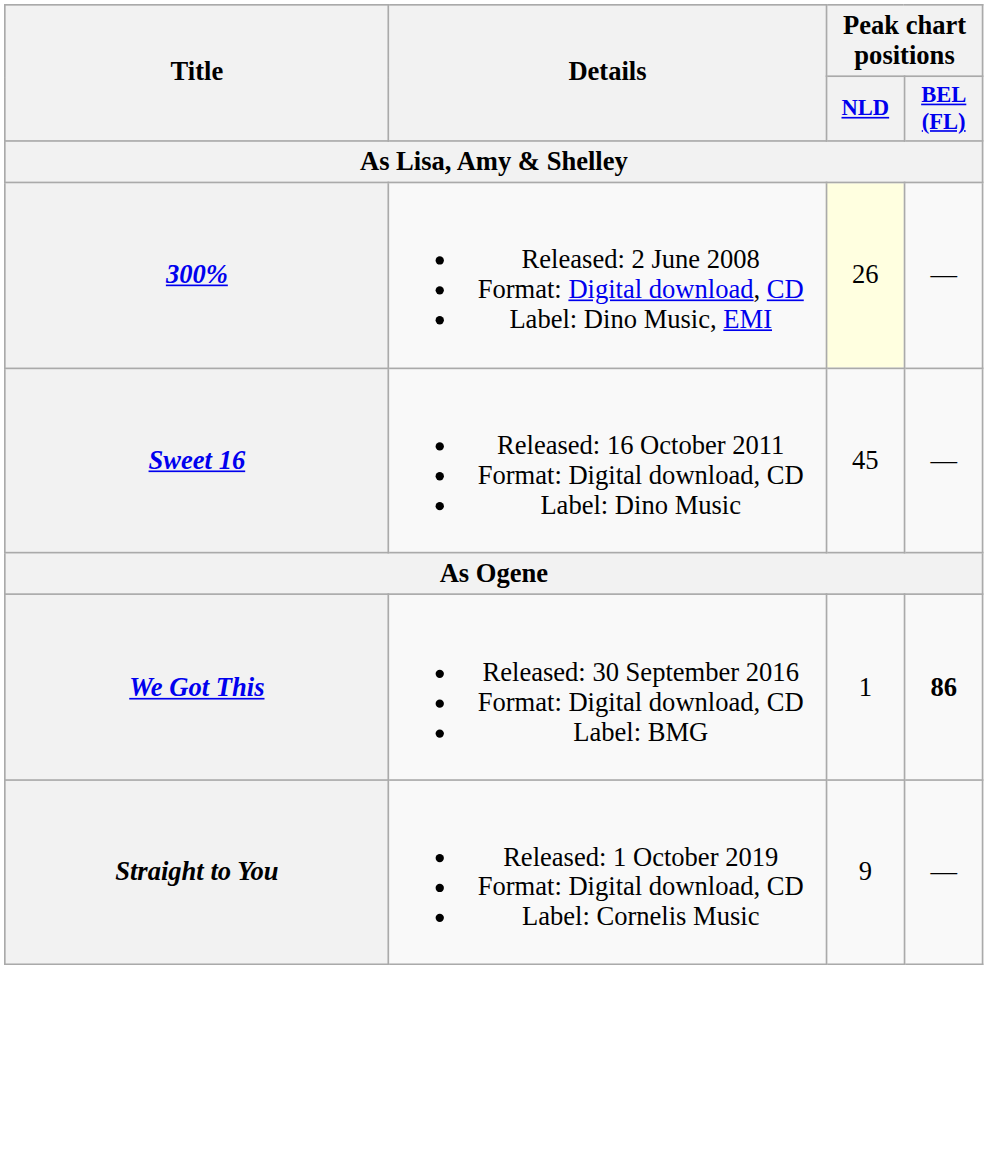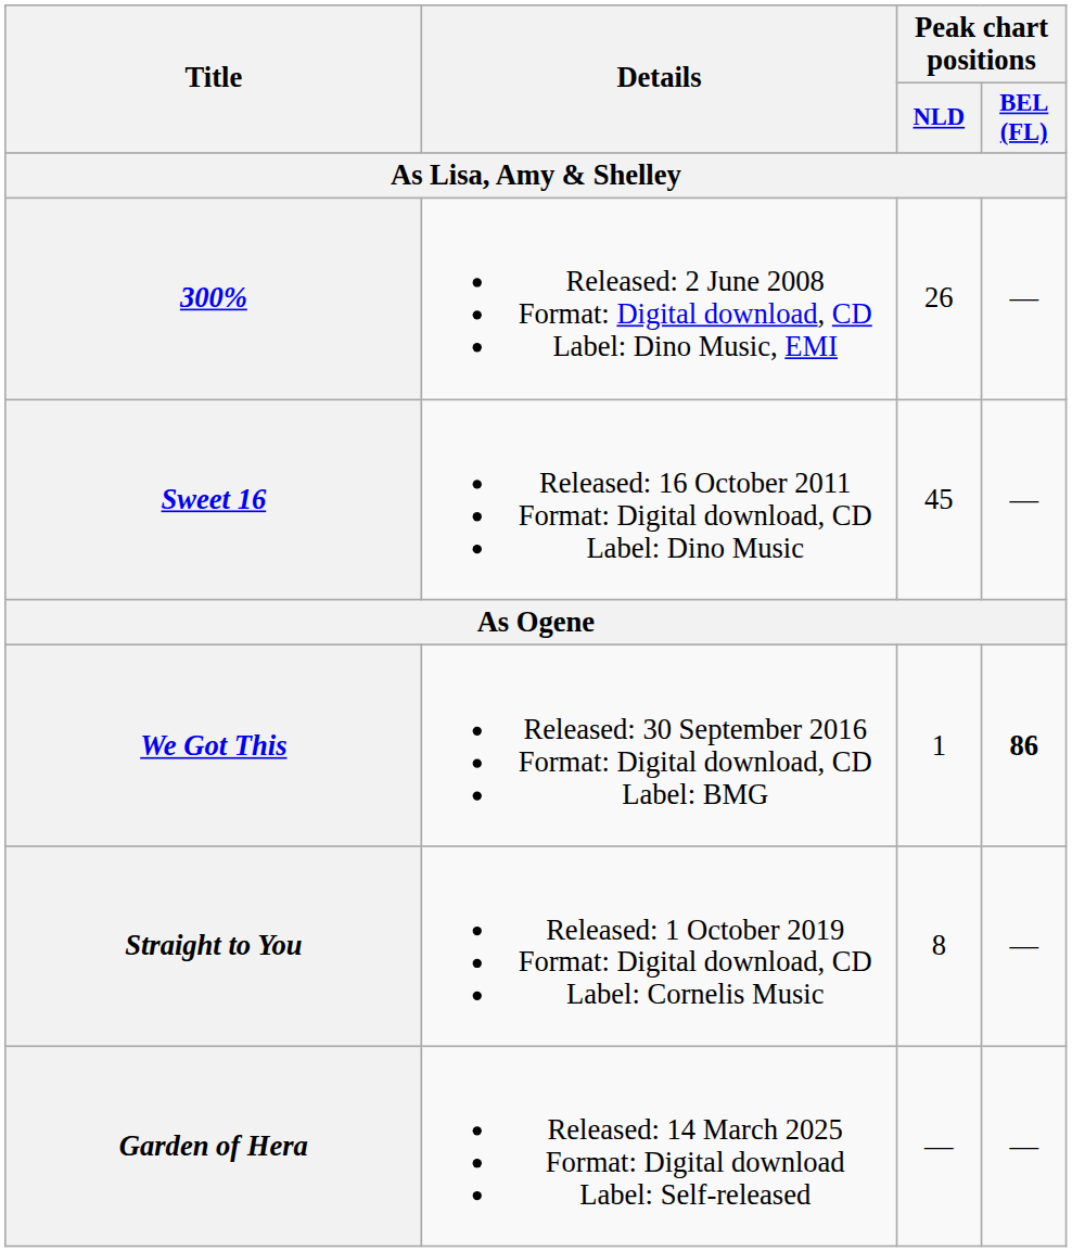300% | Peak chart positions / NLD: lightyellow background -> no background
Straight to You | Peak chart positions / NLD: 9 -> 8
+ row: Garden of Hera | Released: 14 March 2025 Format: Digital download Label: Self-released | — | —
